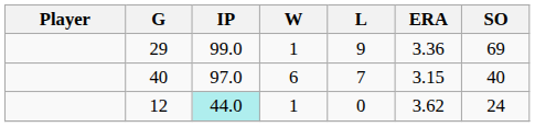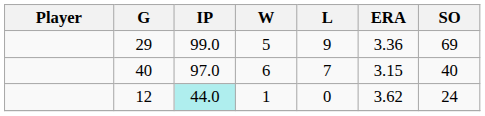29 | W: 1 -> 5
